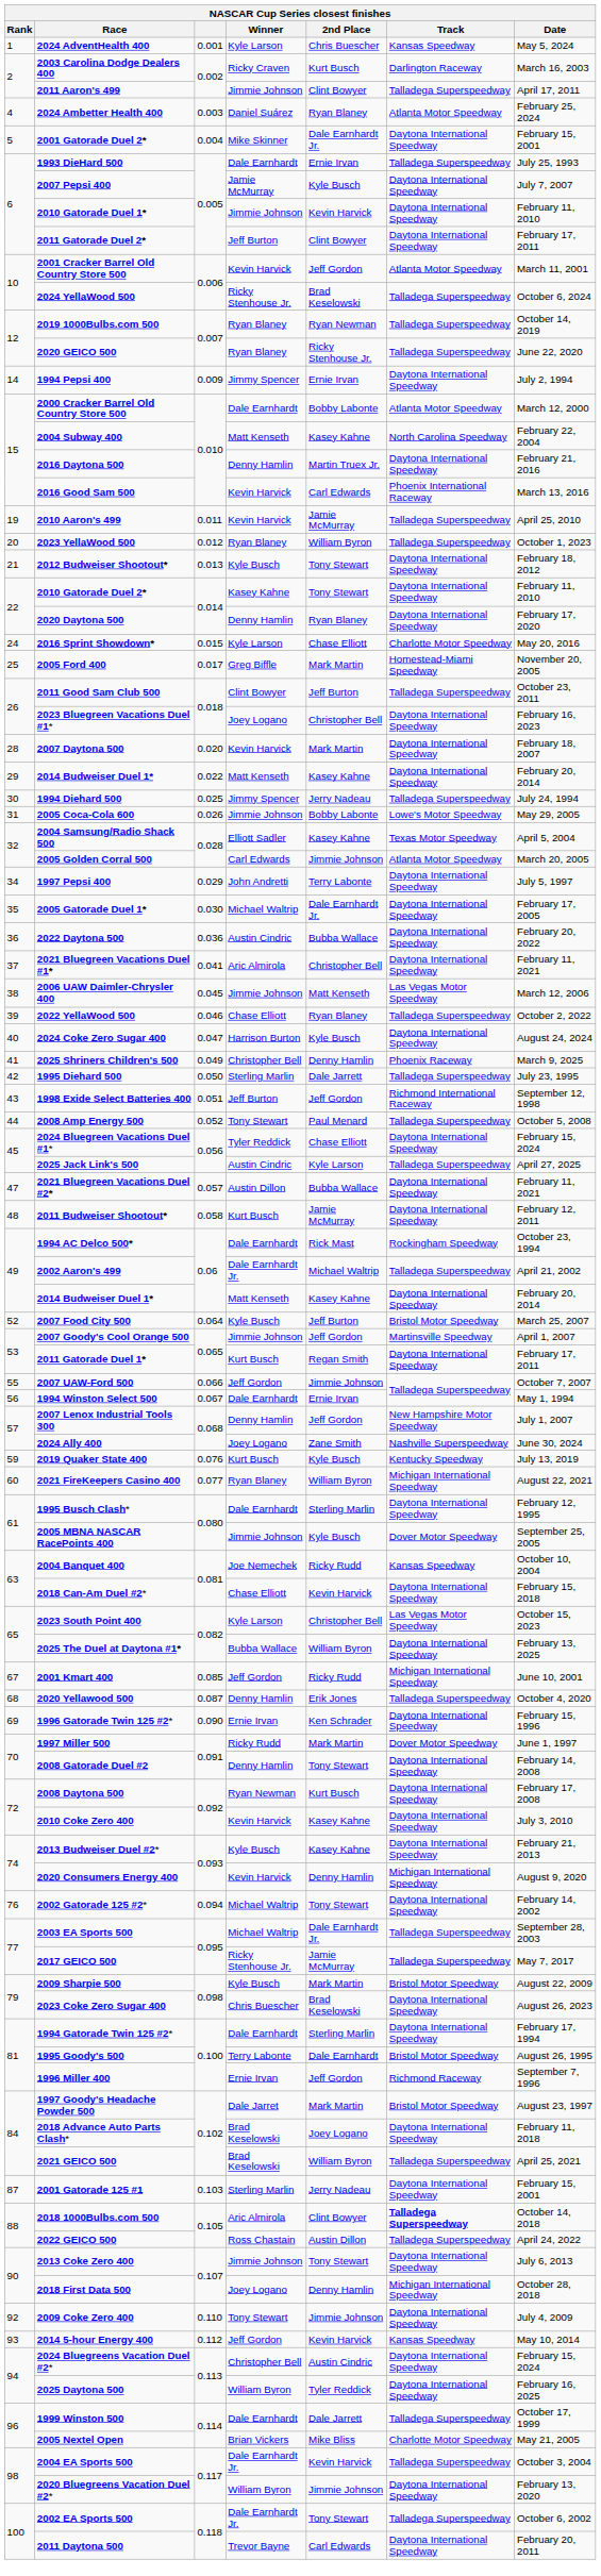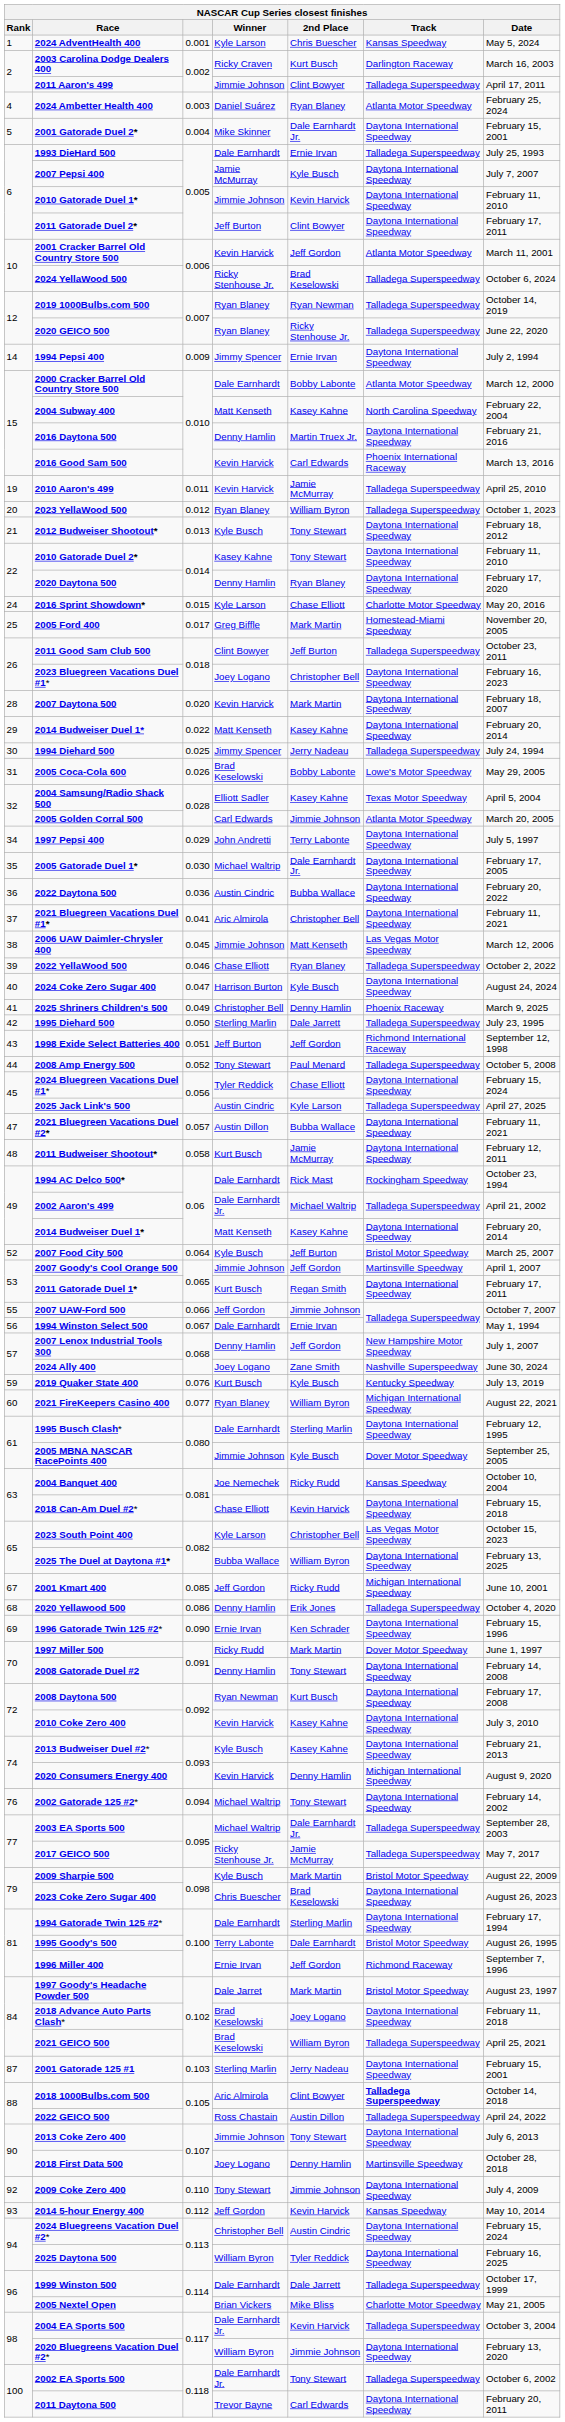2005 Coca-Cola 600 | Winner: Jimmie Johnson -> Brad Keselowski
2020 Yellawood 500 | column 3: 0.087 -> 0.086
2018 First Data 500 | Track: Michigan International Speedway -> Martinsville Speedway
